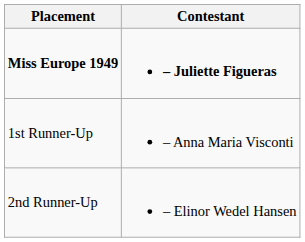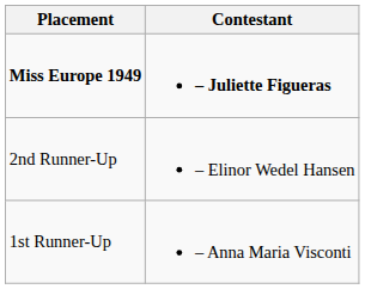rows swapped: 1st Runner-Up <-> 2nd Runner-Up
